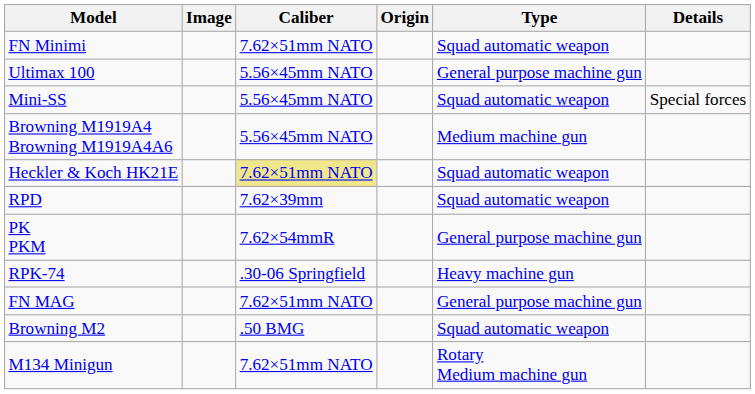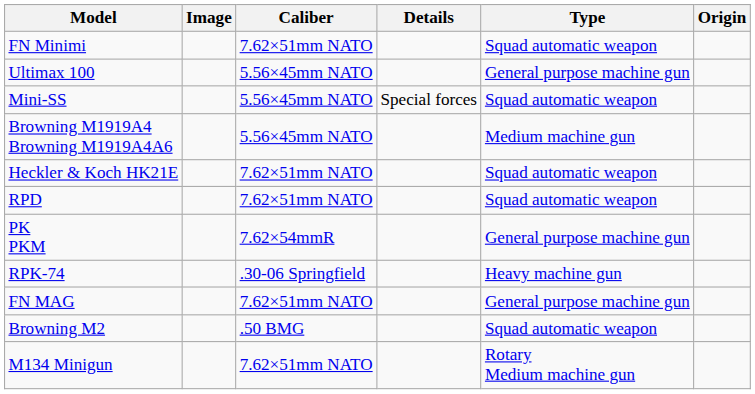columns swapped: Origin <-> Details
Heckler & Koch HK21E | Caliber: khaki background -> no background
RPD | Caliber: 7.62×39mm -> 7.62×51mm NATO
